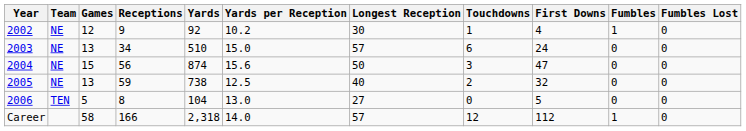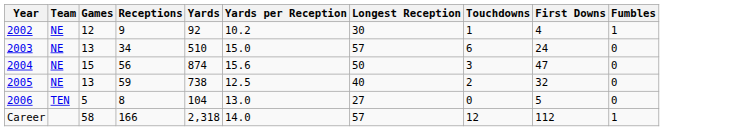- column: Fumbles Lost | 0 | 0 | 0 | 0 | 0 | 0
